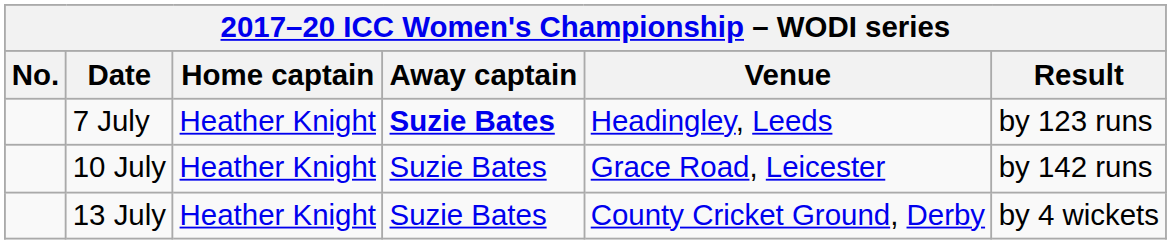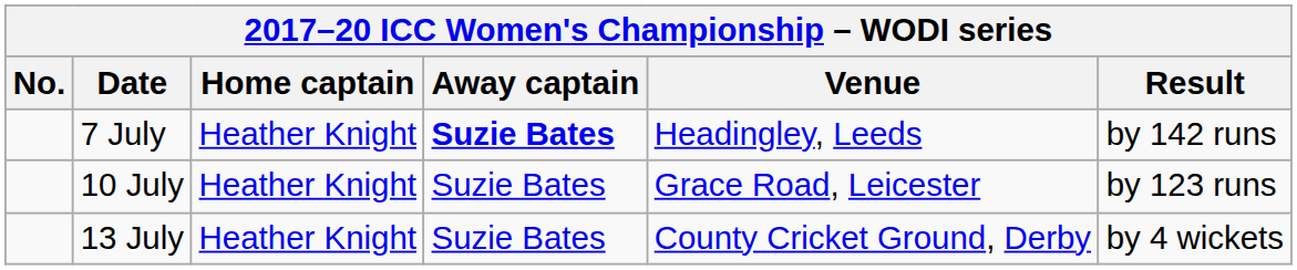7 July | Result: by 123 runs -> by 142 runs
10 July | Result: by 142 runs -> by 123 runs
